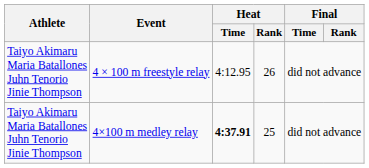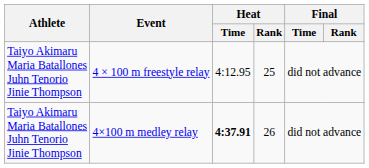4 × 100 m freestyle relay | Heat / Rank: 26 -> 25
4×100 m medley relay | Heat / Rank: 25 -> 26
